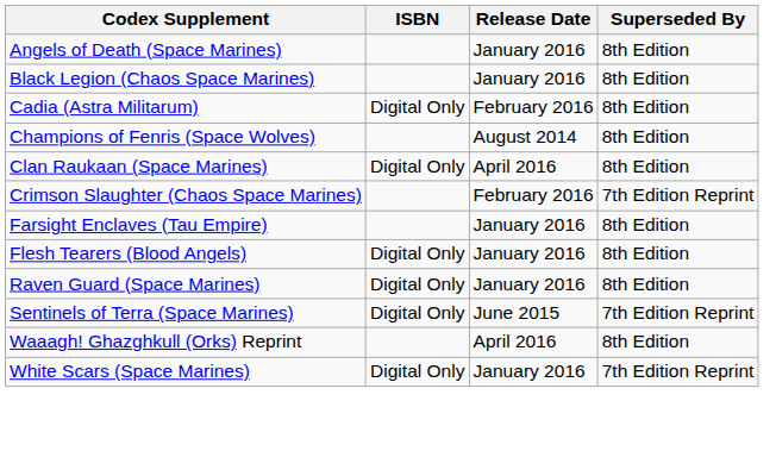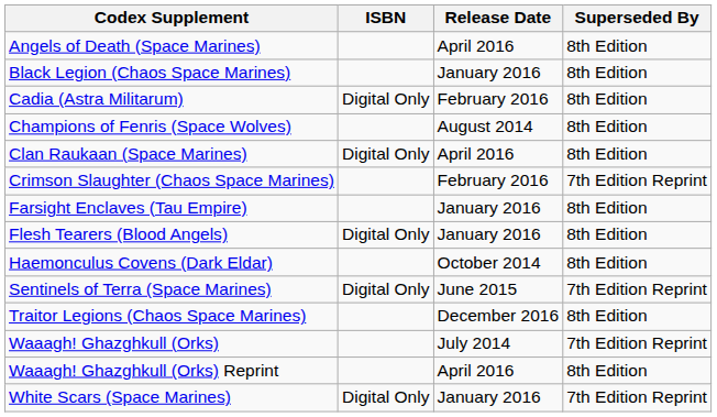Angels of Death (Space Marines) | Release Date: January 2016 -> April 2016
+ row: Haemonculus Covens (Dark Eldar) | October 2014 | 8th Edition
- row: Raven Guard (Space Marines) | Digital Only | January 2016 | 8th Edition
+ row: Traitor Legions (Chaos Space Marines) | December 2016 | 8th Edition
+ row: Waaagh! Ghazghkull (Orks) | July 2014 | 7th Edition Reprint
